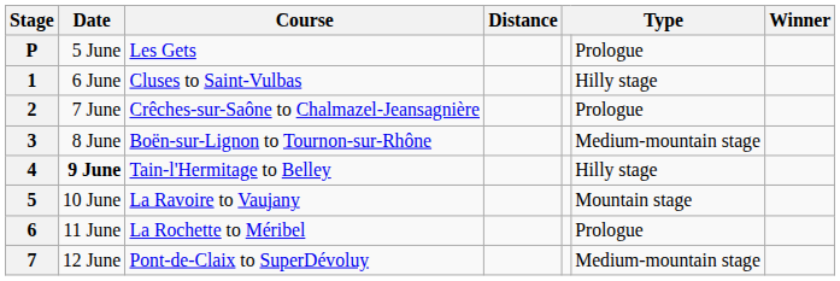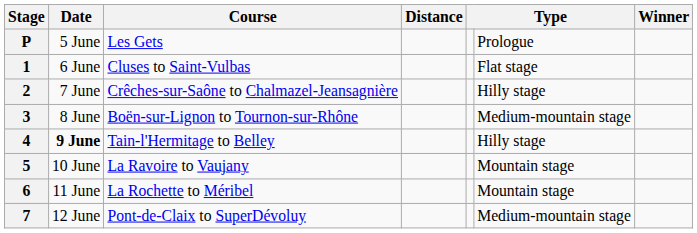1 | column 6: Hilly stage -> Flat stage
2 | column 6: Prologue -> Hilly stage
6 | column 6: Prologue -> Mountain stage
